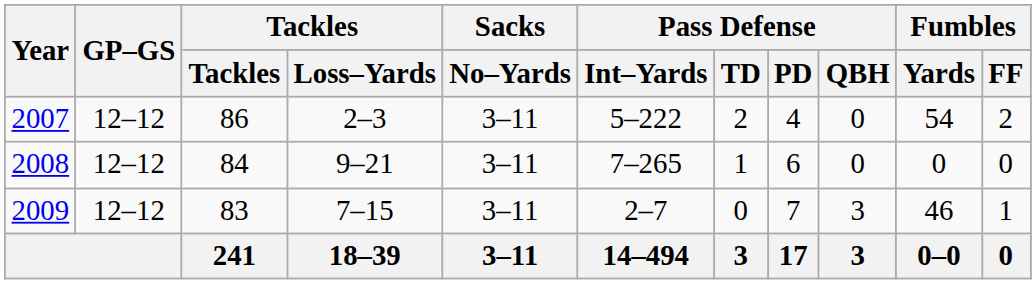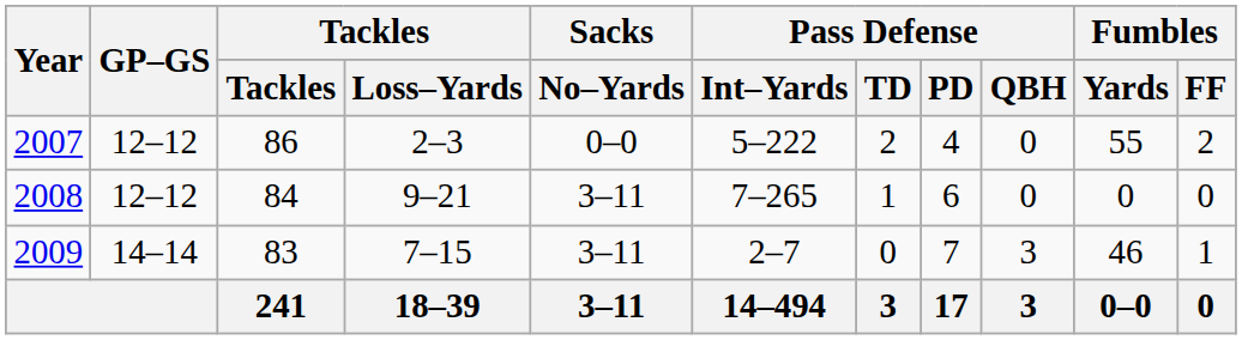2007 | Sacks / No–Yards: 3–11 -> 0–0
2007 | Fumbles / Yards: 54 -> 55
2009 | GP–GS: 12–12 -> 14–14
